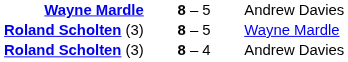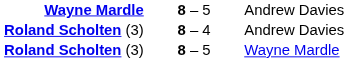rows swapped: Roland Scholten (3) / 8 – 4 <-> Roland Scholten (3) / 8 – 5
